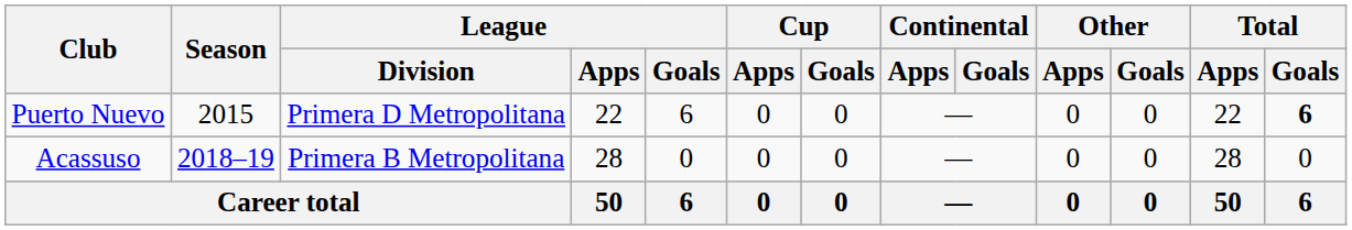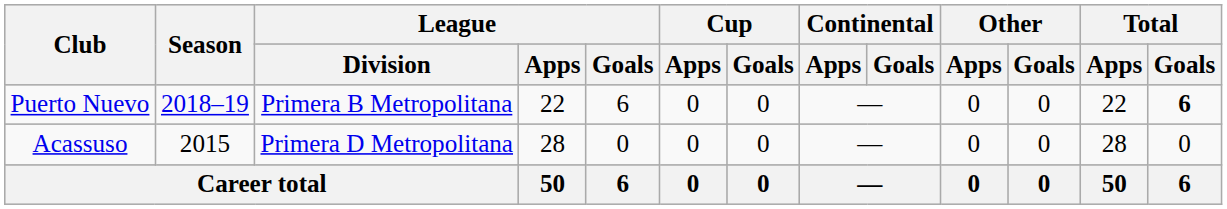Puerto Nuevo | Season: 2015 -> 2018–19
Puerto Nuevo | League / Division: Primera D Metropolitana -> Primera B Metropolitana
Acassuso | Season: 2018–19 -> 2015
Acassuso | League / Division: Primera B Metropolitana -> Primera D Metropolitana
